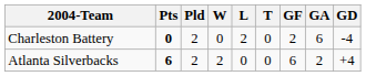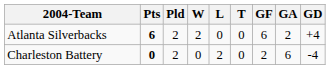rows swapped: Atlanta Silverbacks <-> Charleston Battery
